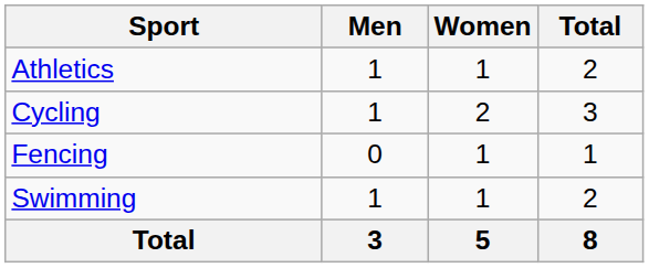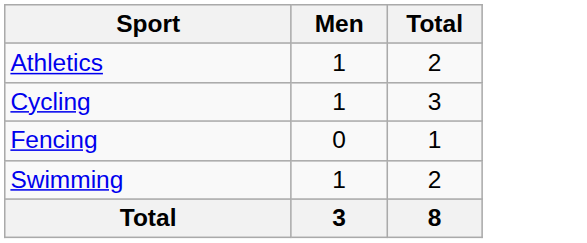- column: Women | 1 | 2 | 1 | 1 | 5
